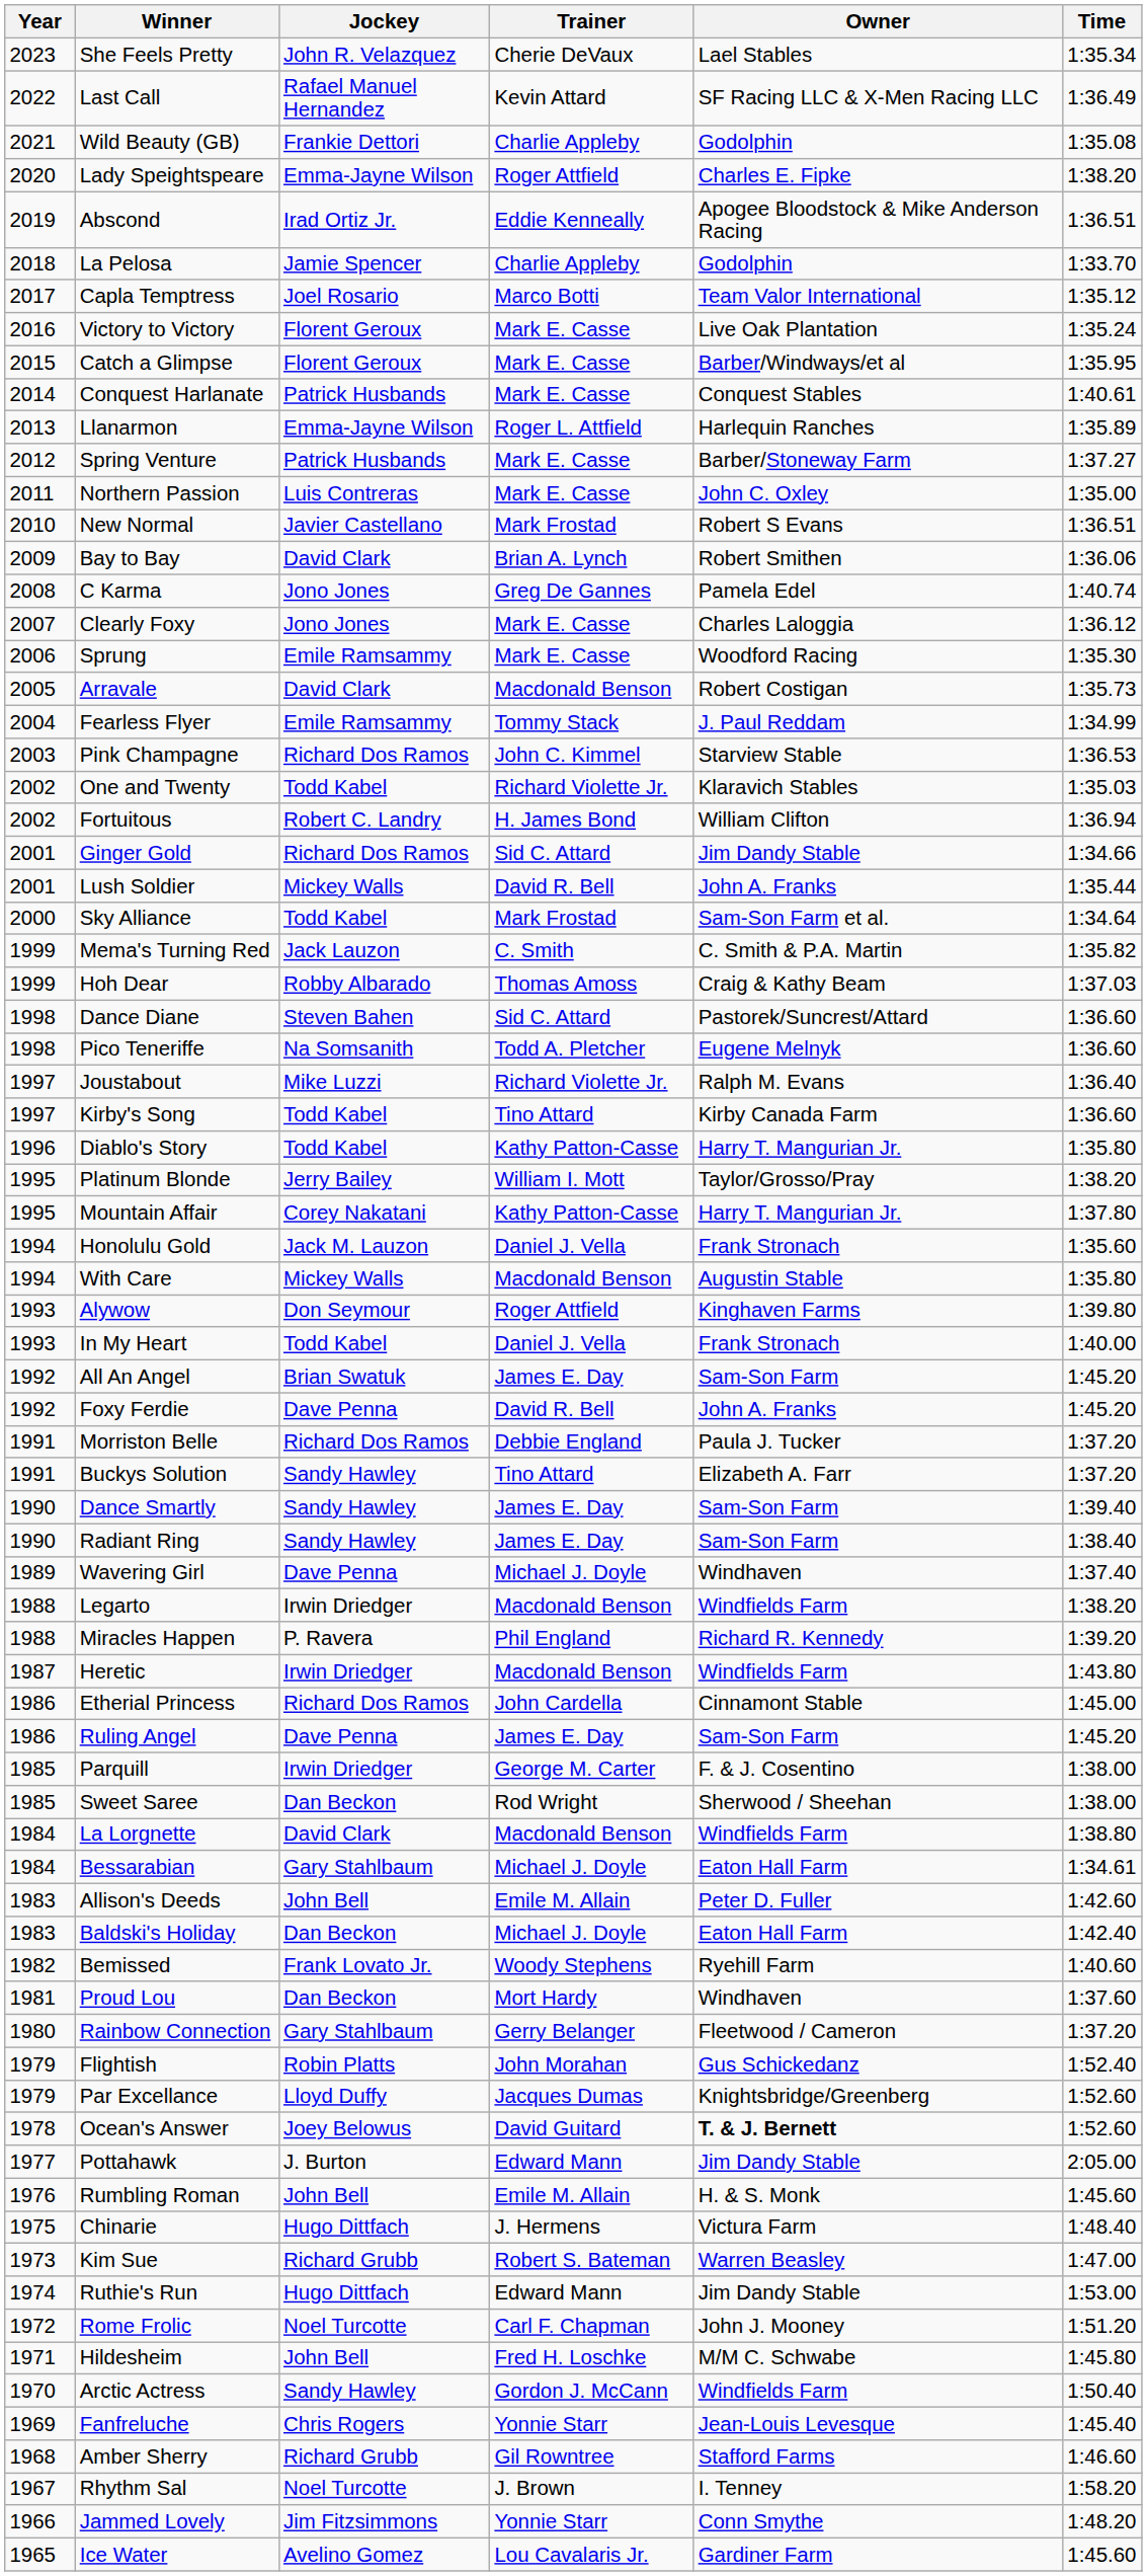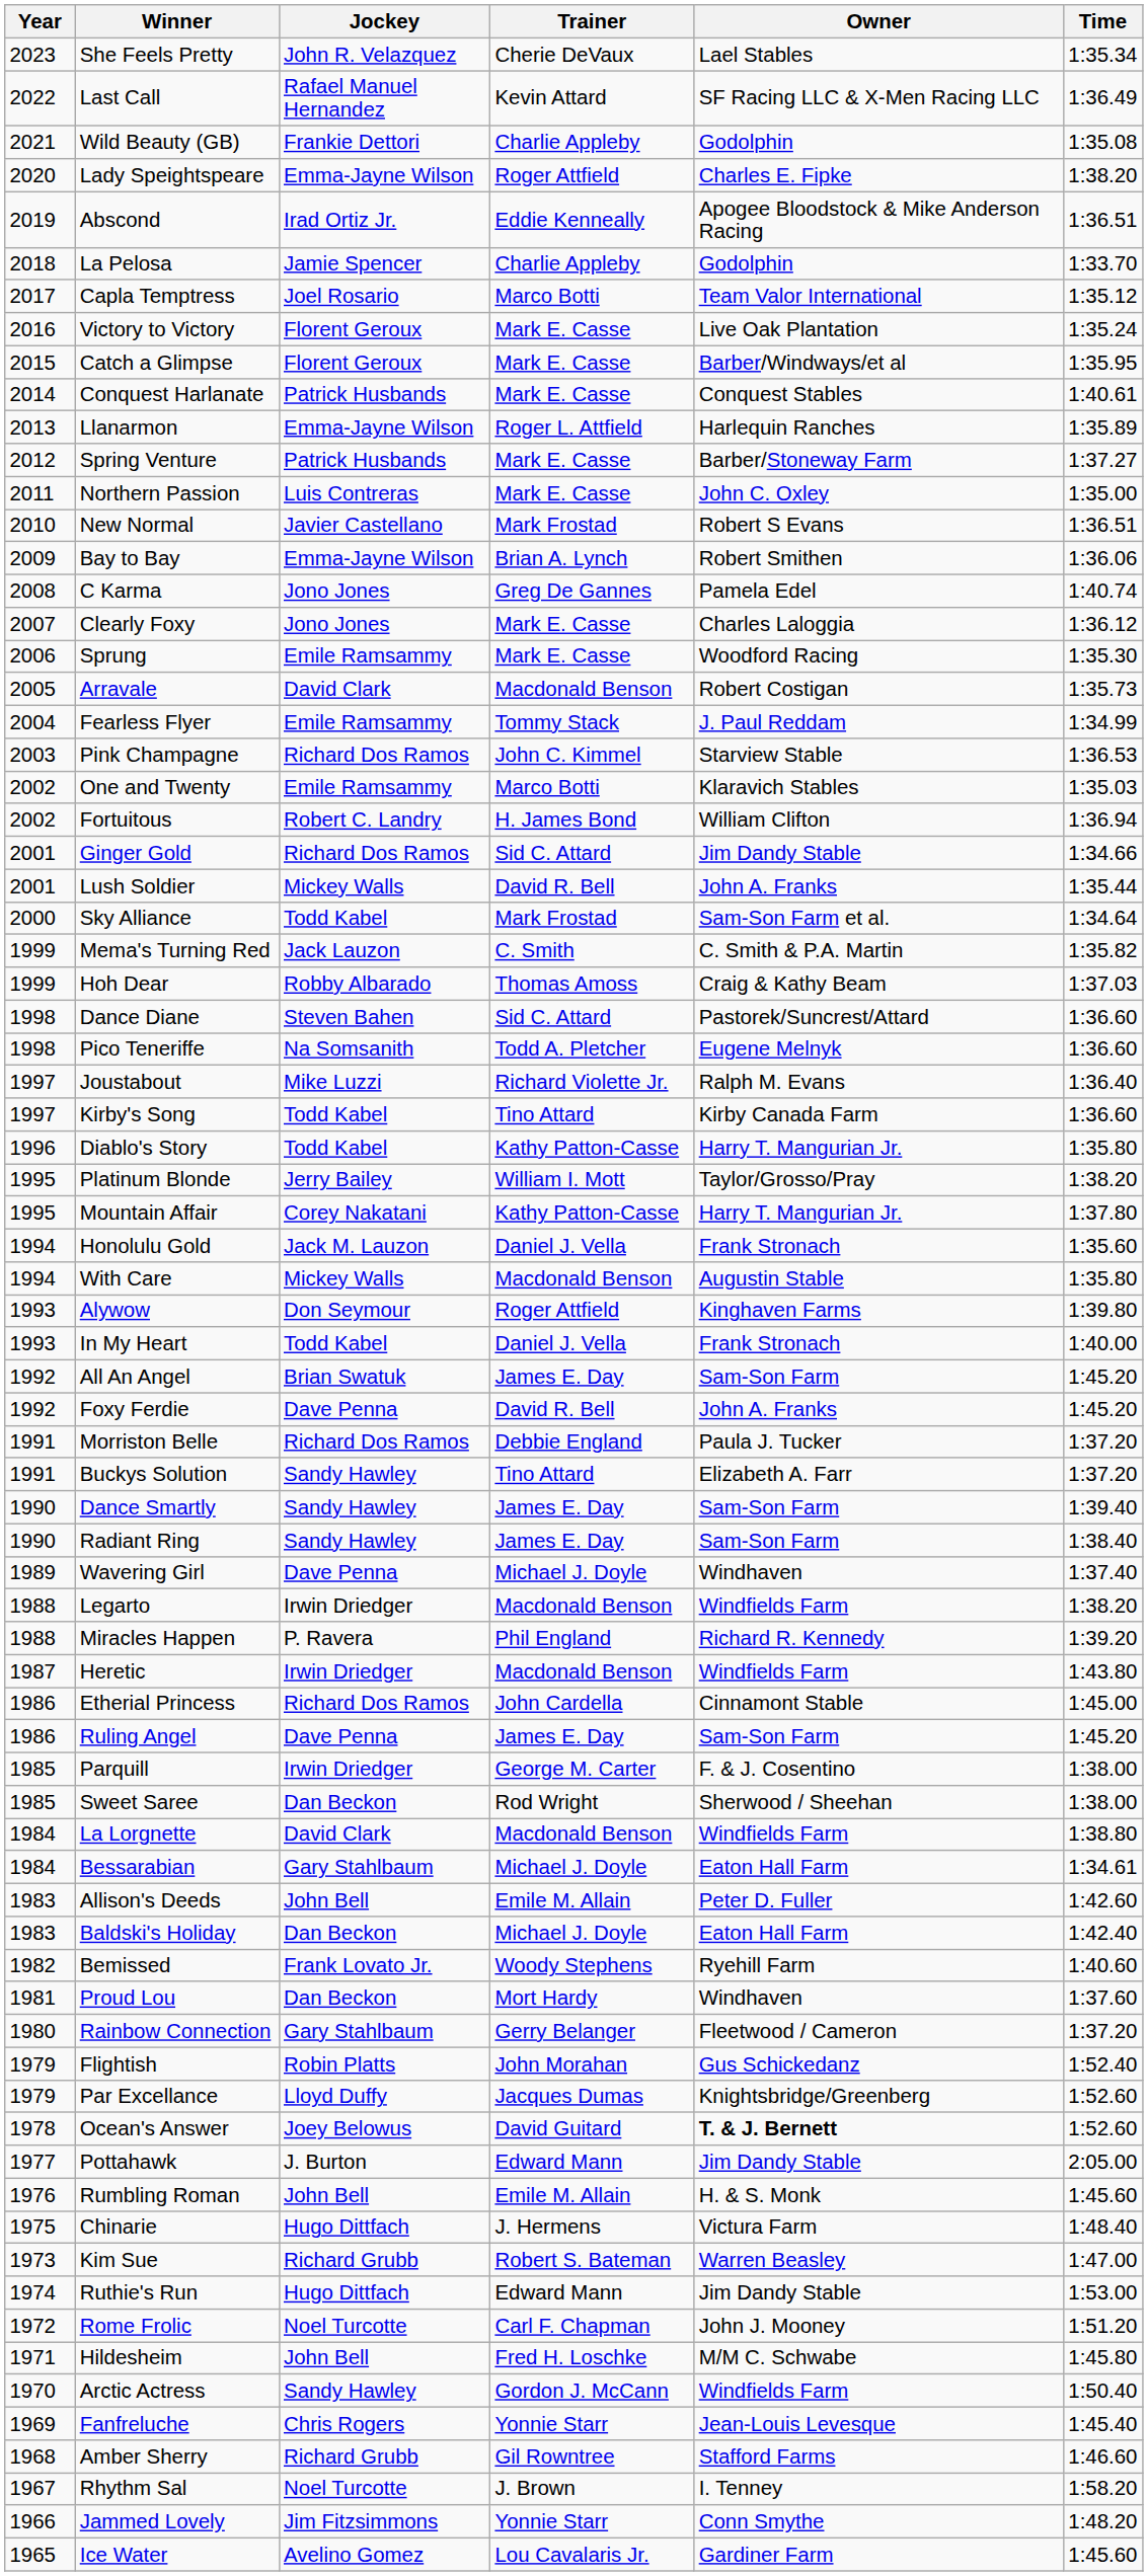Bay to Bay | Jockey: David Clark -> Emma-Jayne Wilson
One and Twenty | Jockey: Todd Kabel -> Emile Ramsammy
One and Twenty | Trainer: Richard Violette Jr. -> Marco Botti
